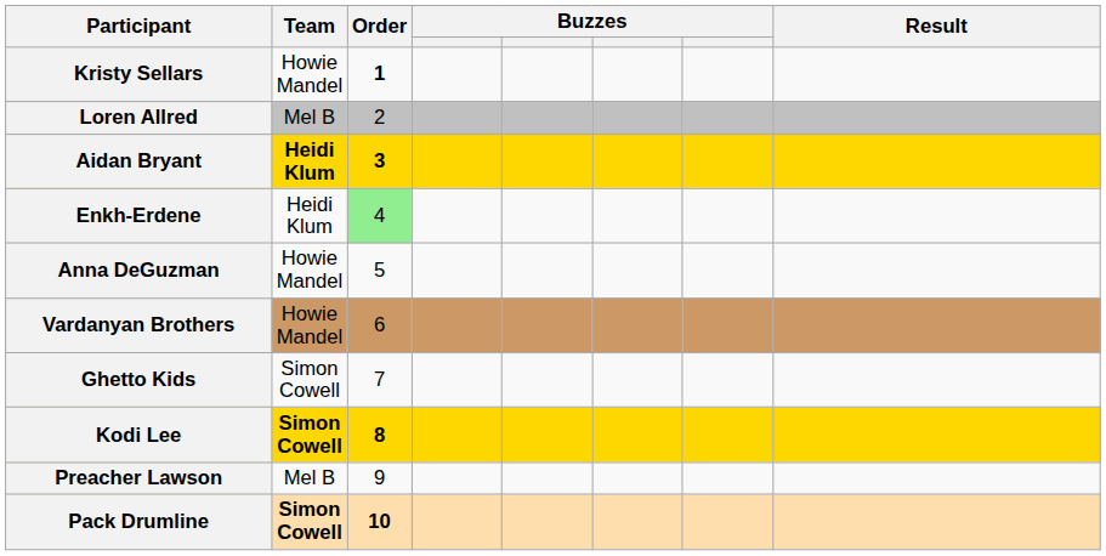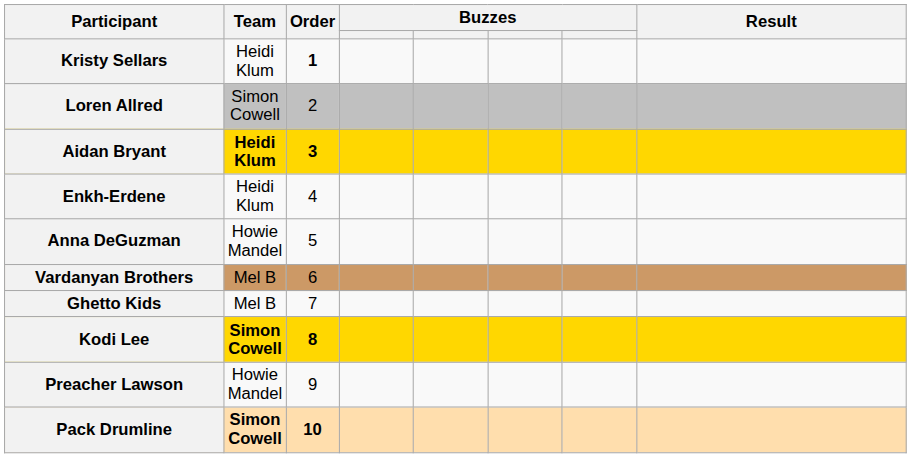Kristy Sellars | Team: Howie Mandel -> Heidi Klum
Loren Allred | Team: Mel B -> Simon Cowell
Enkh-Erdene | Order: lightgreen background -> no background
Vardanyan Brothers | Team: Howie Mandel -> Mel B
Ghetto Kids | Team: Simon Cowell -> Mel B
Preacher Lawson | Team: Mel B -> Howie Mandel
